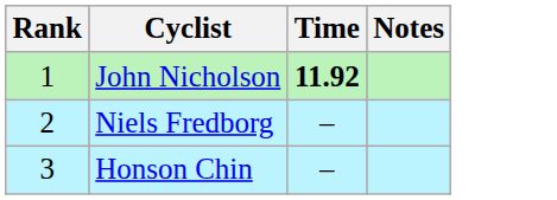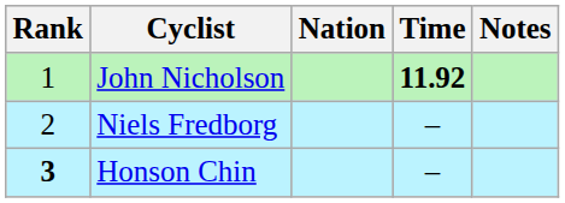+ column: Nation
Honson Chin | Rank: normal -> bold
